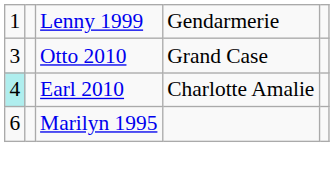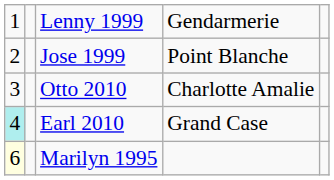+ row: 2 | Jose 1999 | Point Blanche
Otto 2010 | column 4: Grand Case -> Charlotte Amalie
Earl 2010 | column 4: Charlotte Amalie -> Grand Case
Marilyn 1995 | column 1: no background -> lightyellow background
